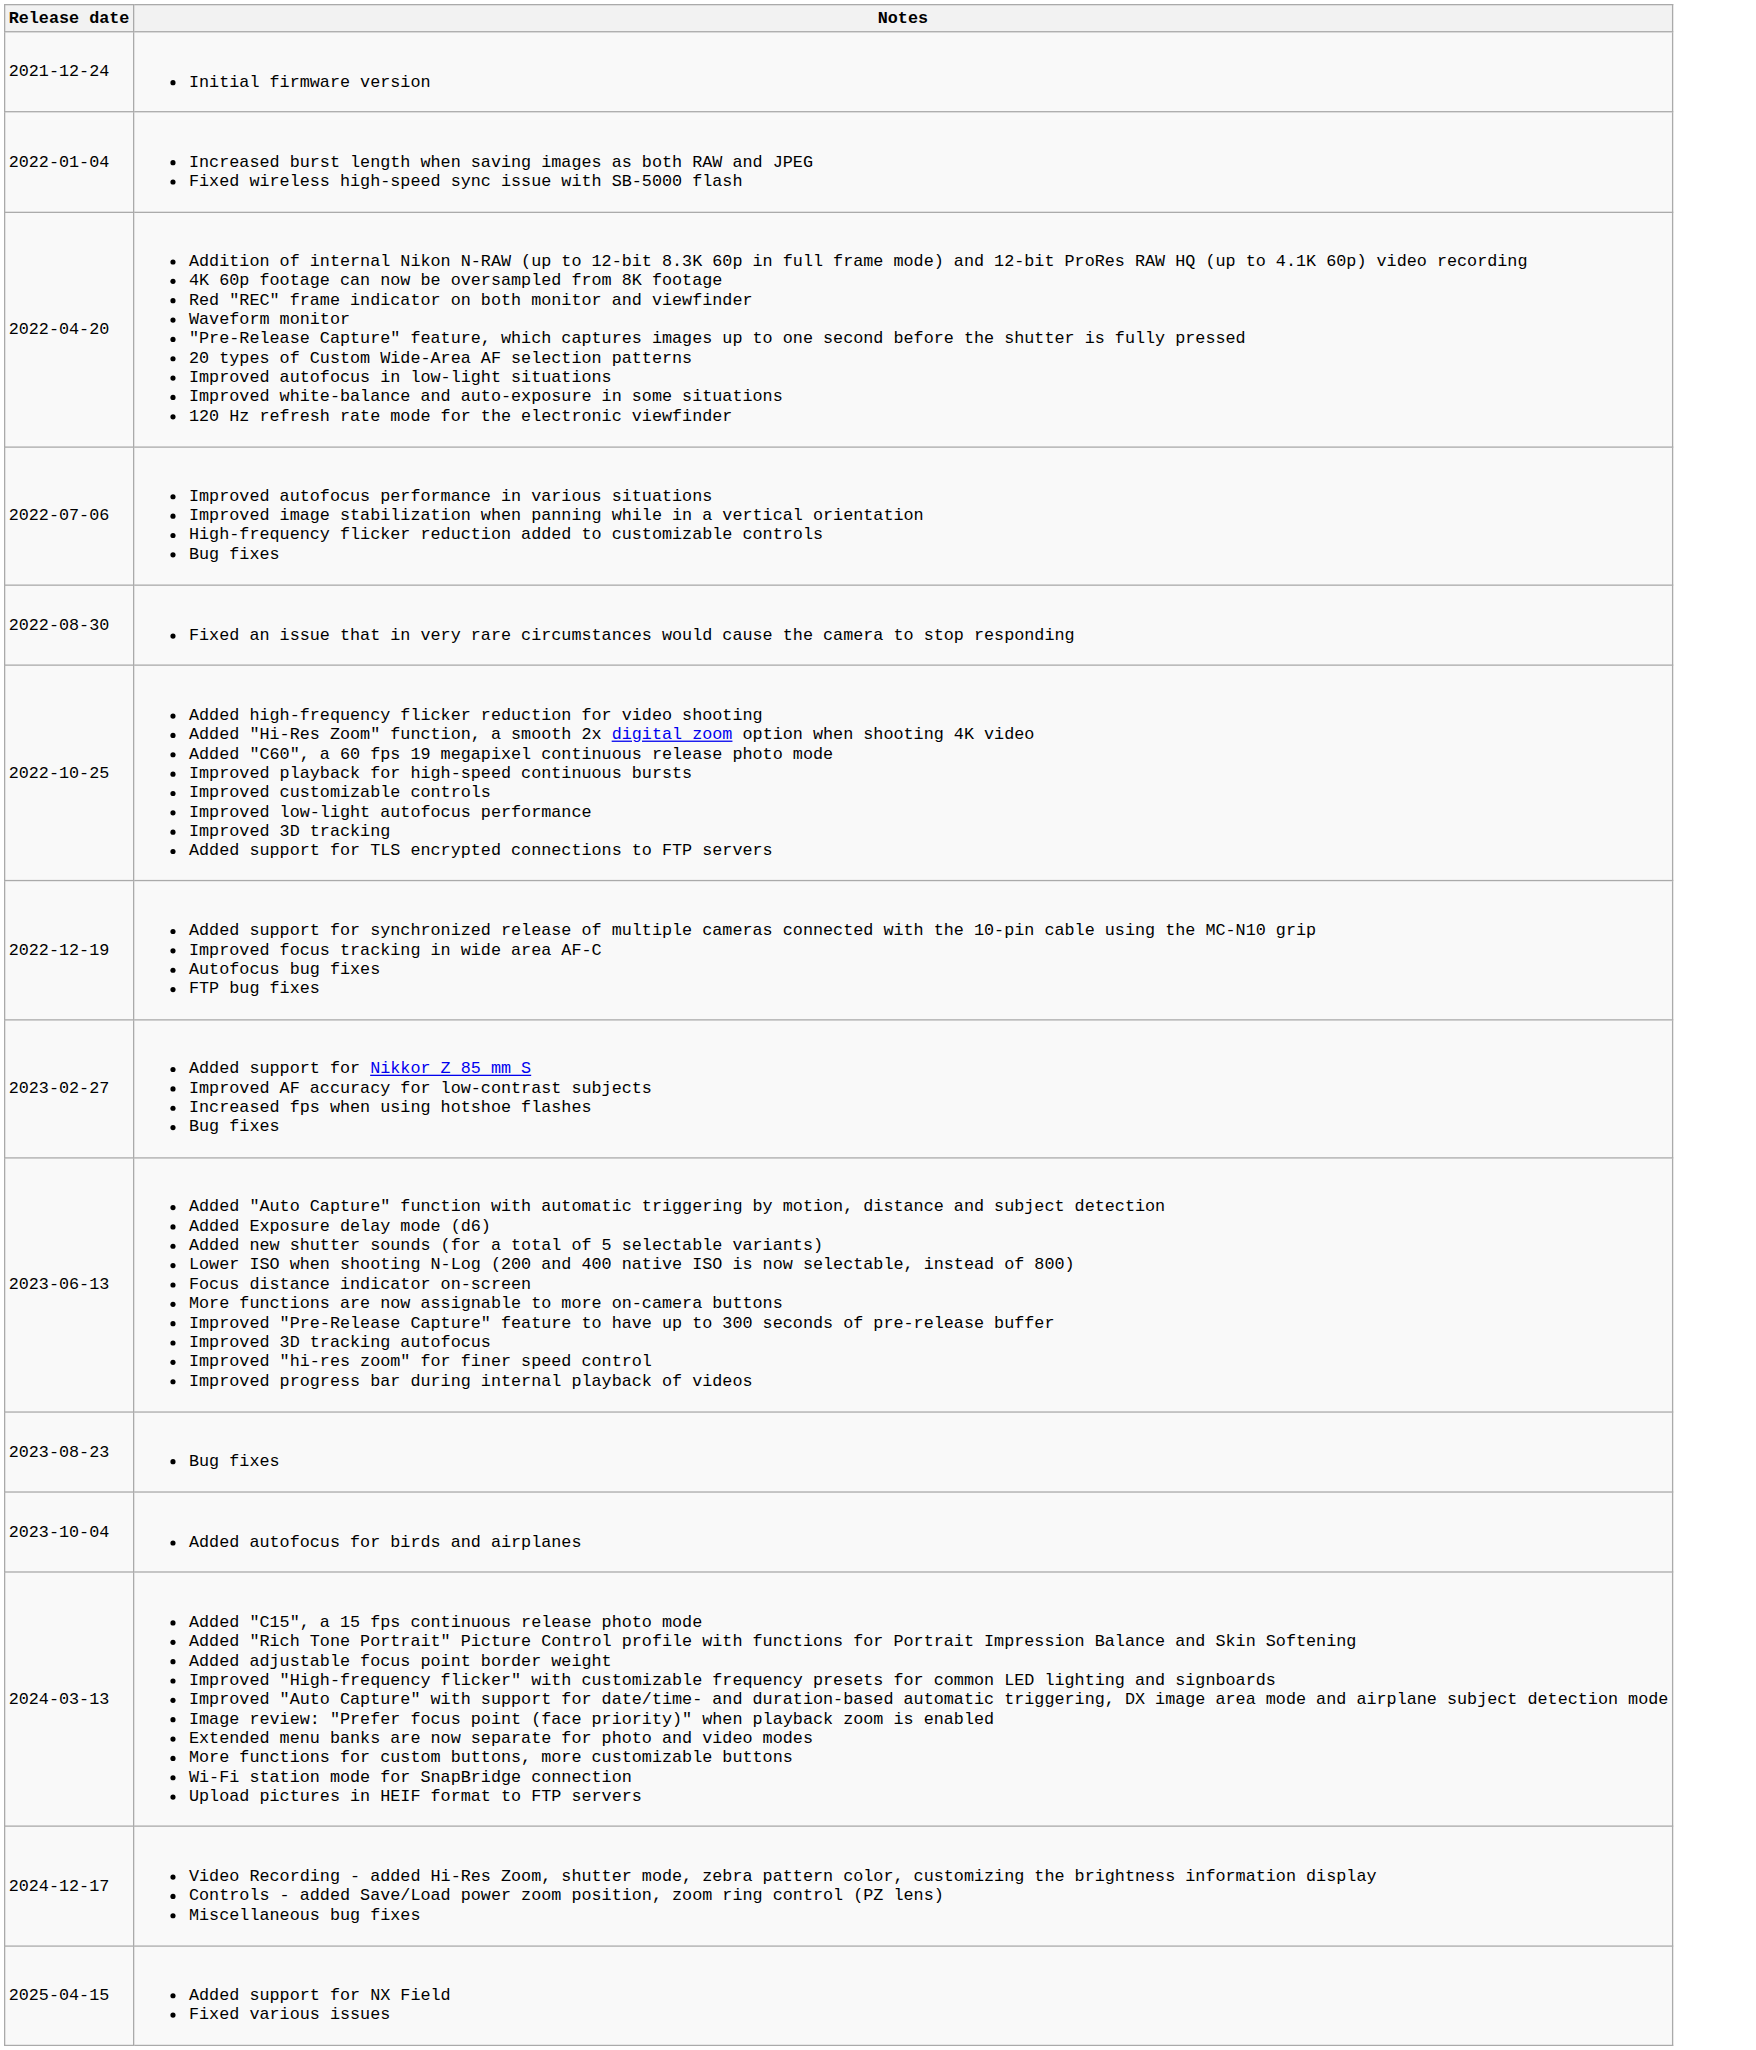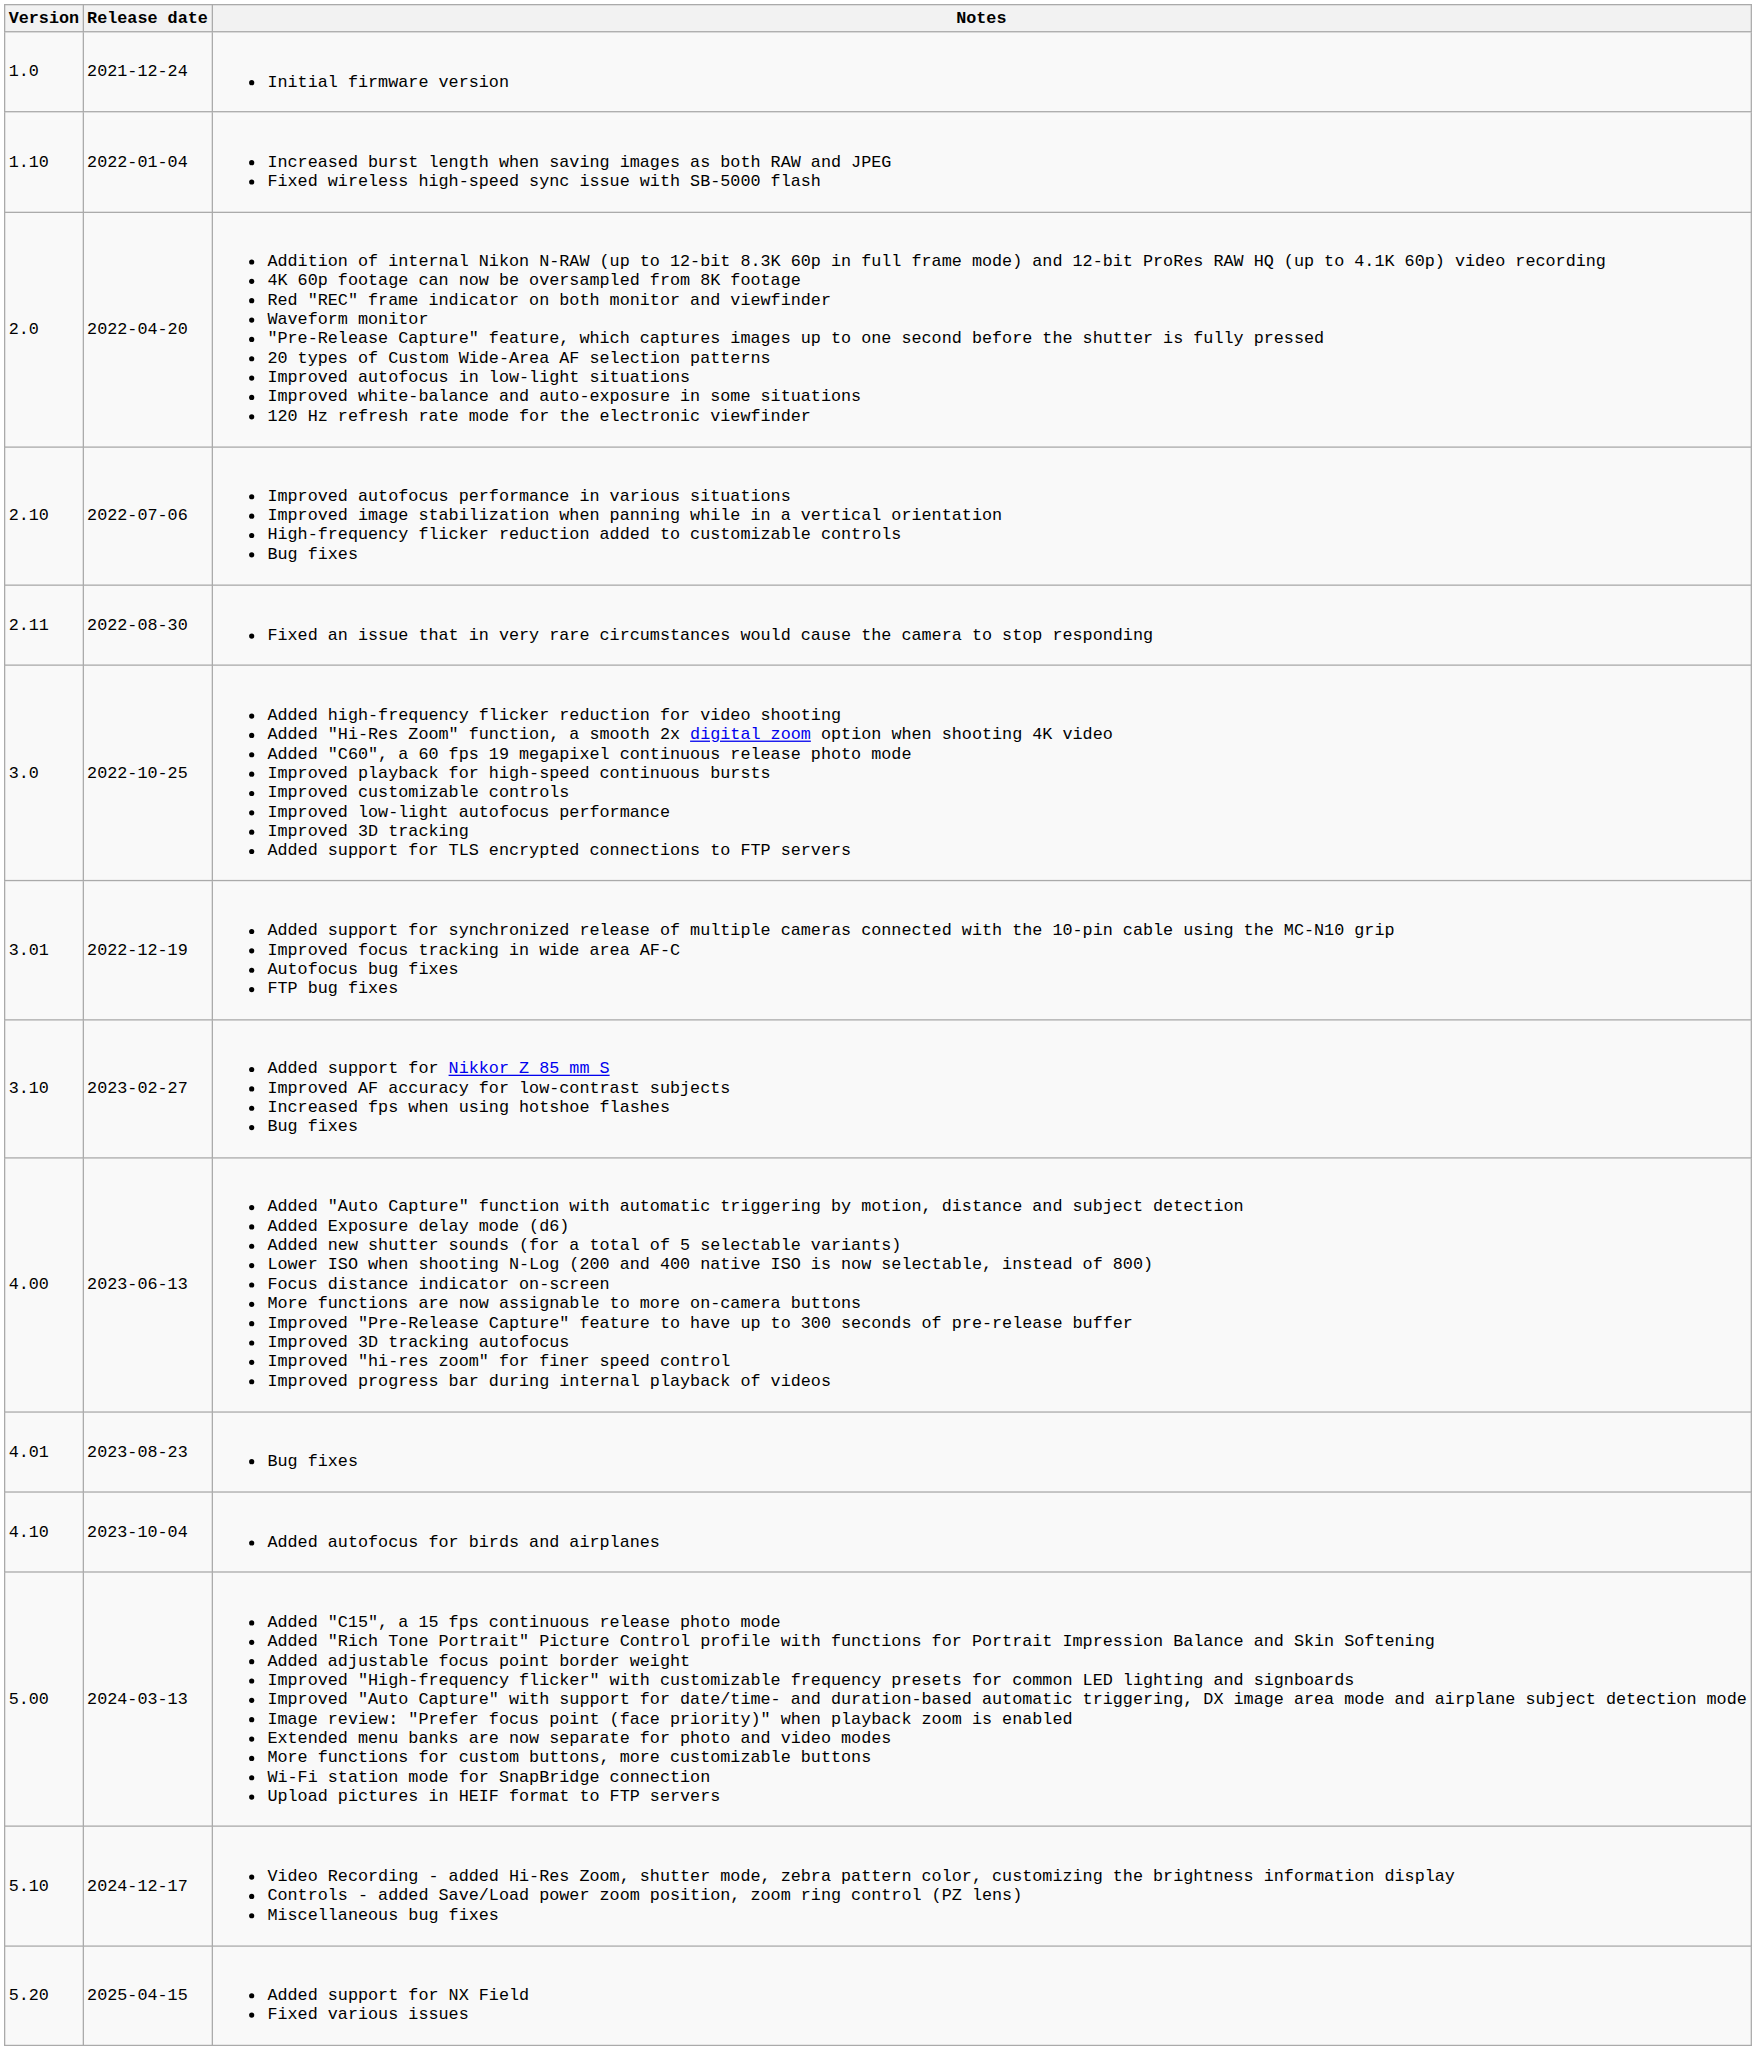+ column: Version | 1.0 | 1.10 | 2.0 | 2.10 | 2.11 | 3.0 | 3.01 | 3.10 | 4.00 | 4.01 | 4.10 | 5.00 | 5.10 | 5.20
